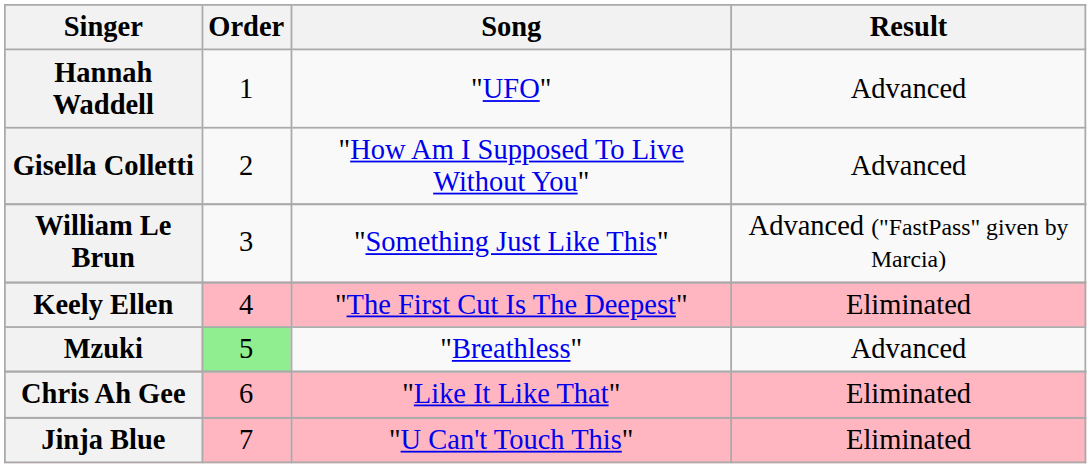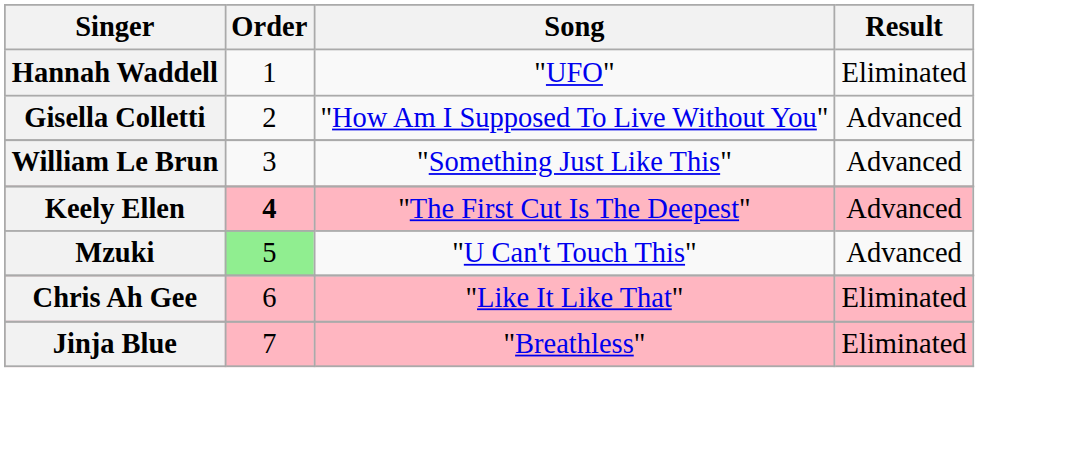Hannah Waddell | Result: Advanced -> Eliminated
William Le Brun | Result: Advanced ("FastPass" given by Marcia) -> Advanced
Keely Ellen | Order: normal -> bold
Keely Ellen | Result: Eliminated -> Advanced
Mzuki | Song: "Breathless" -> "U Can't Touch This"
Jinja Blue | Song: "U Can't Touch This" -> "Breathless"
